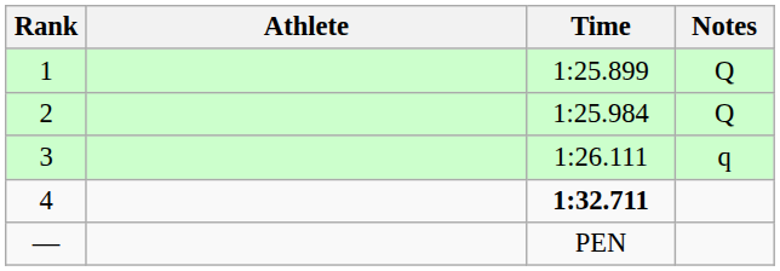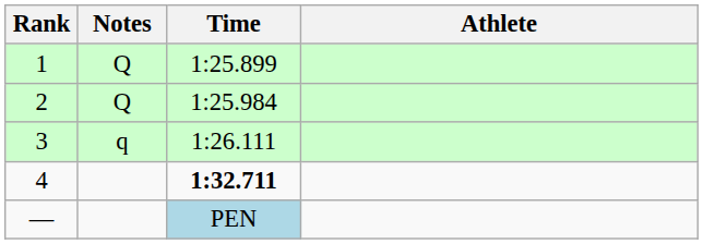columns swapped: Athlete <-> Notes
— | Time: no background -> lightblue background
